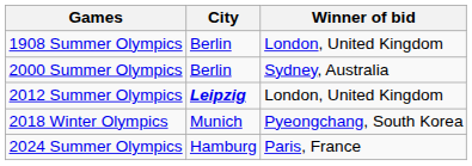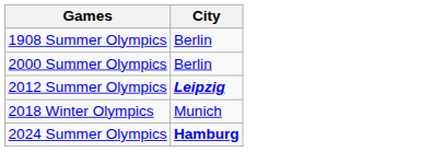- column: Winner of bid | London, United Kingdom | Sydney, Australia | London, United Kingdom | Pyeongchang, South Korea | Paris, France
2024 Summer Olympics | City: normal -> bold
